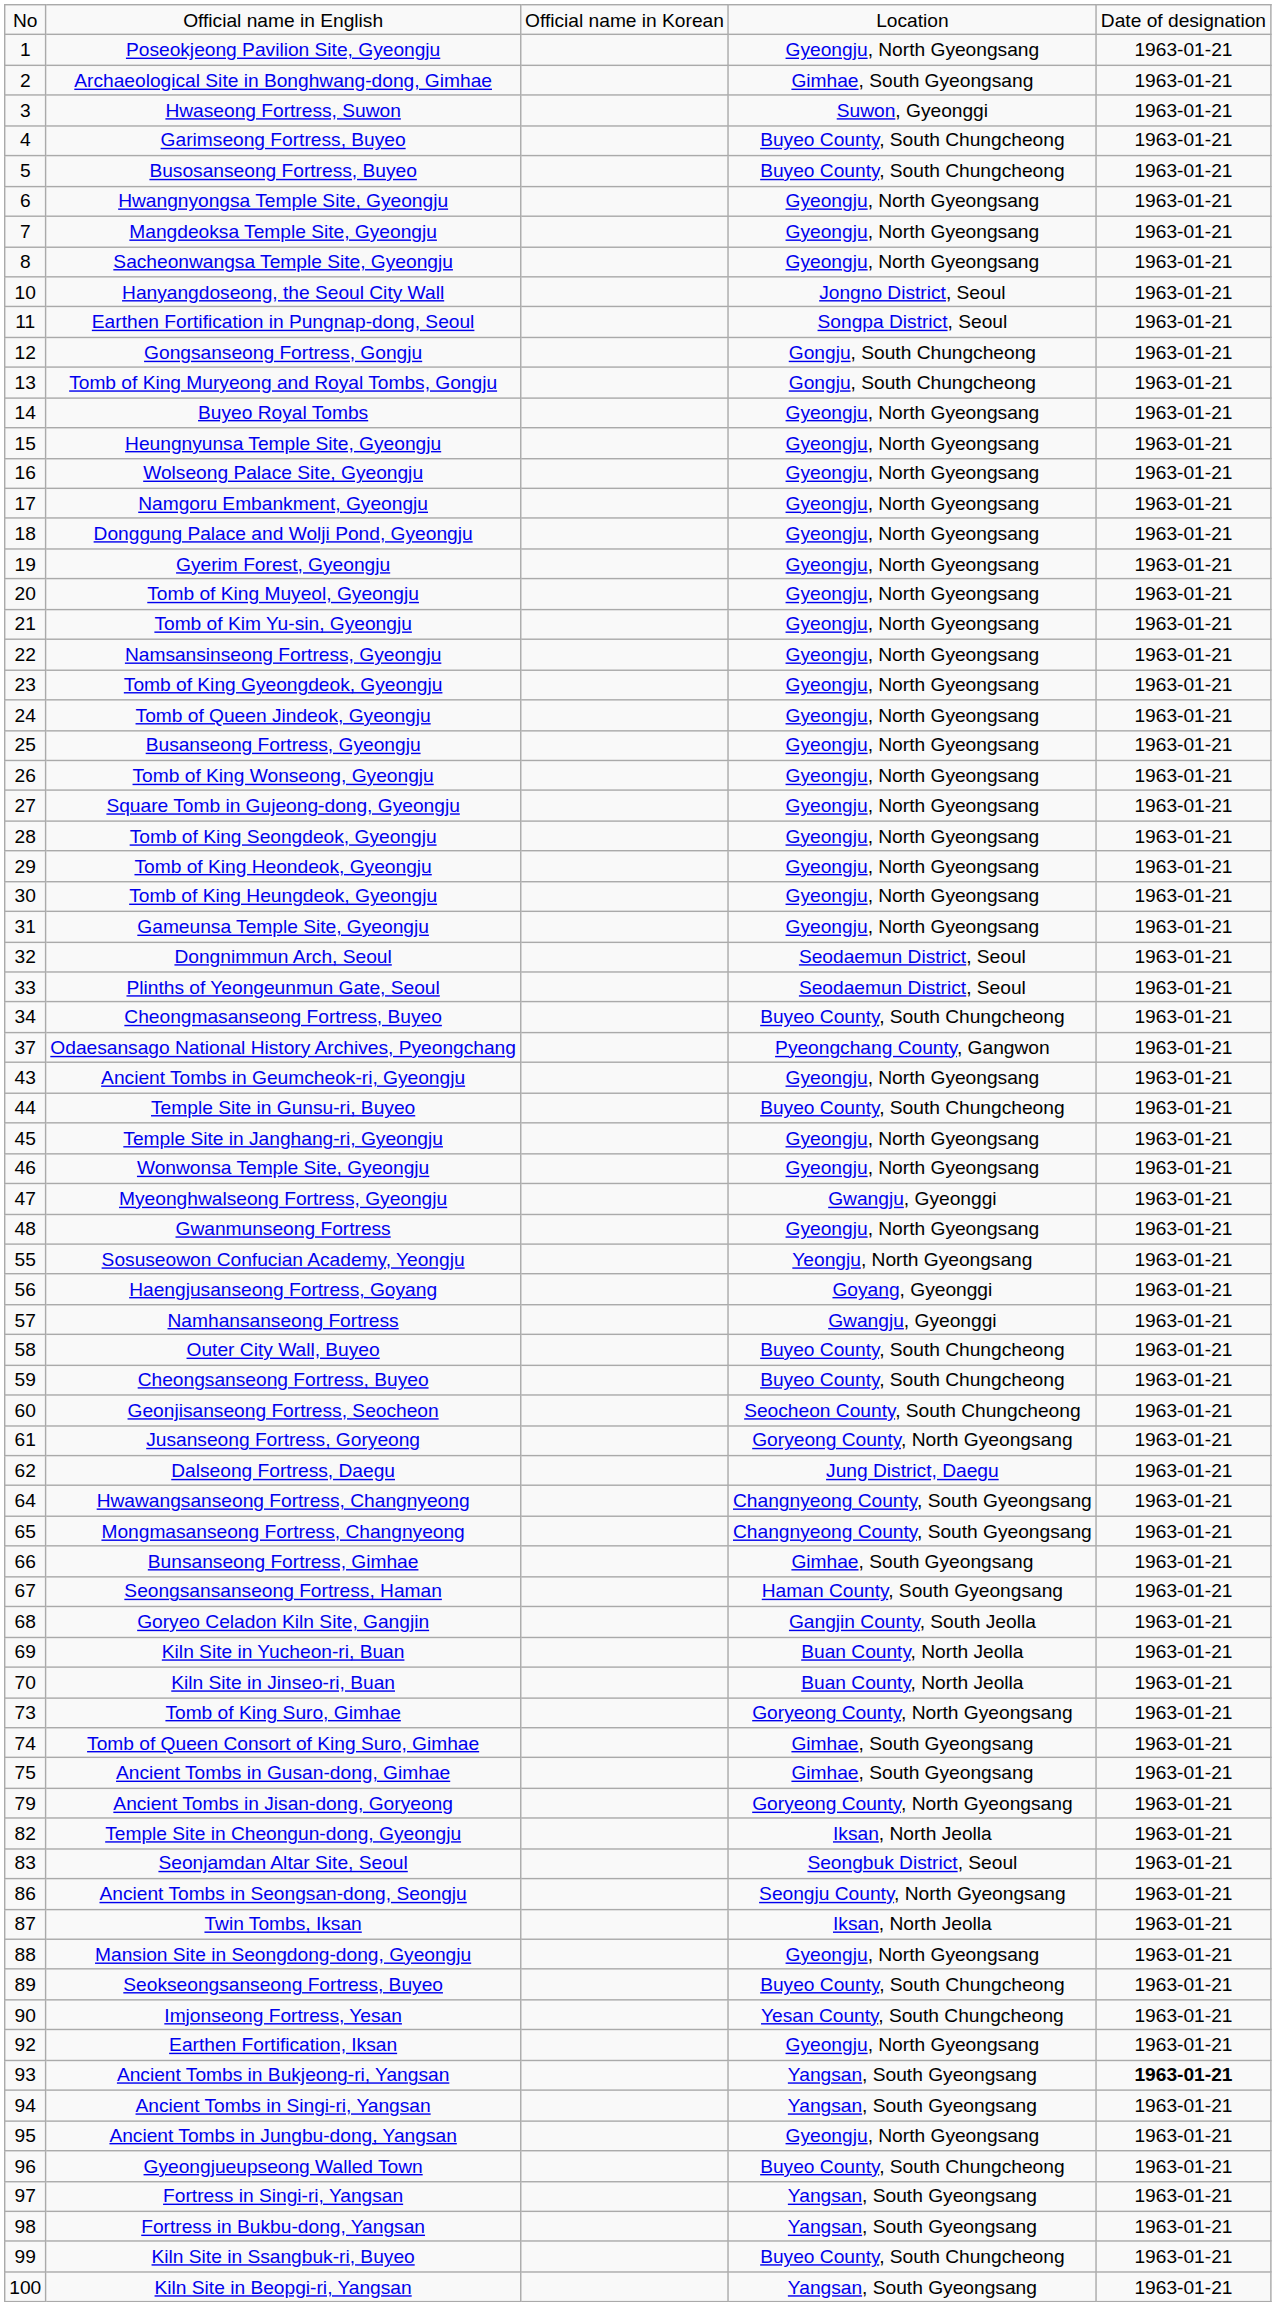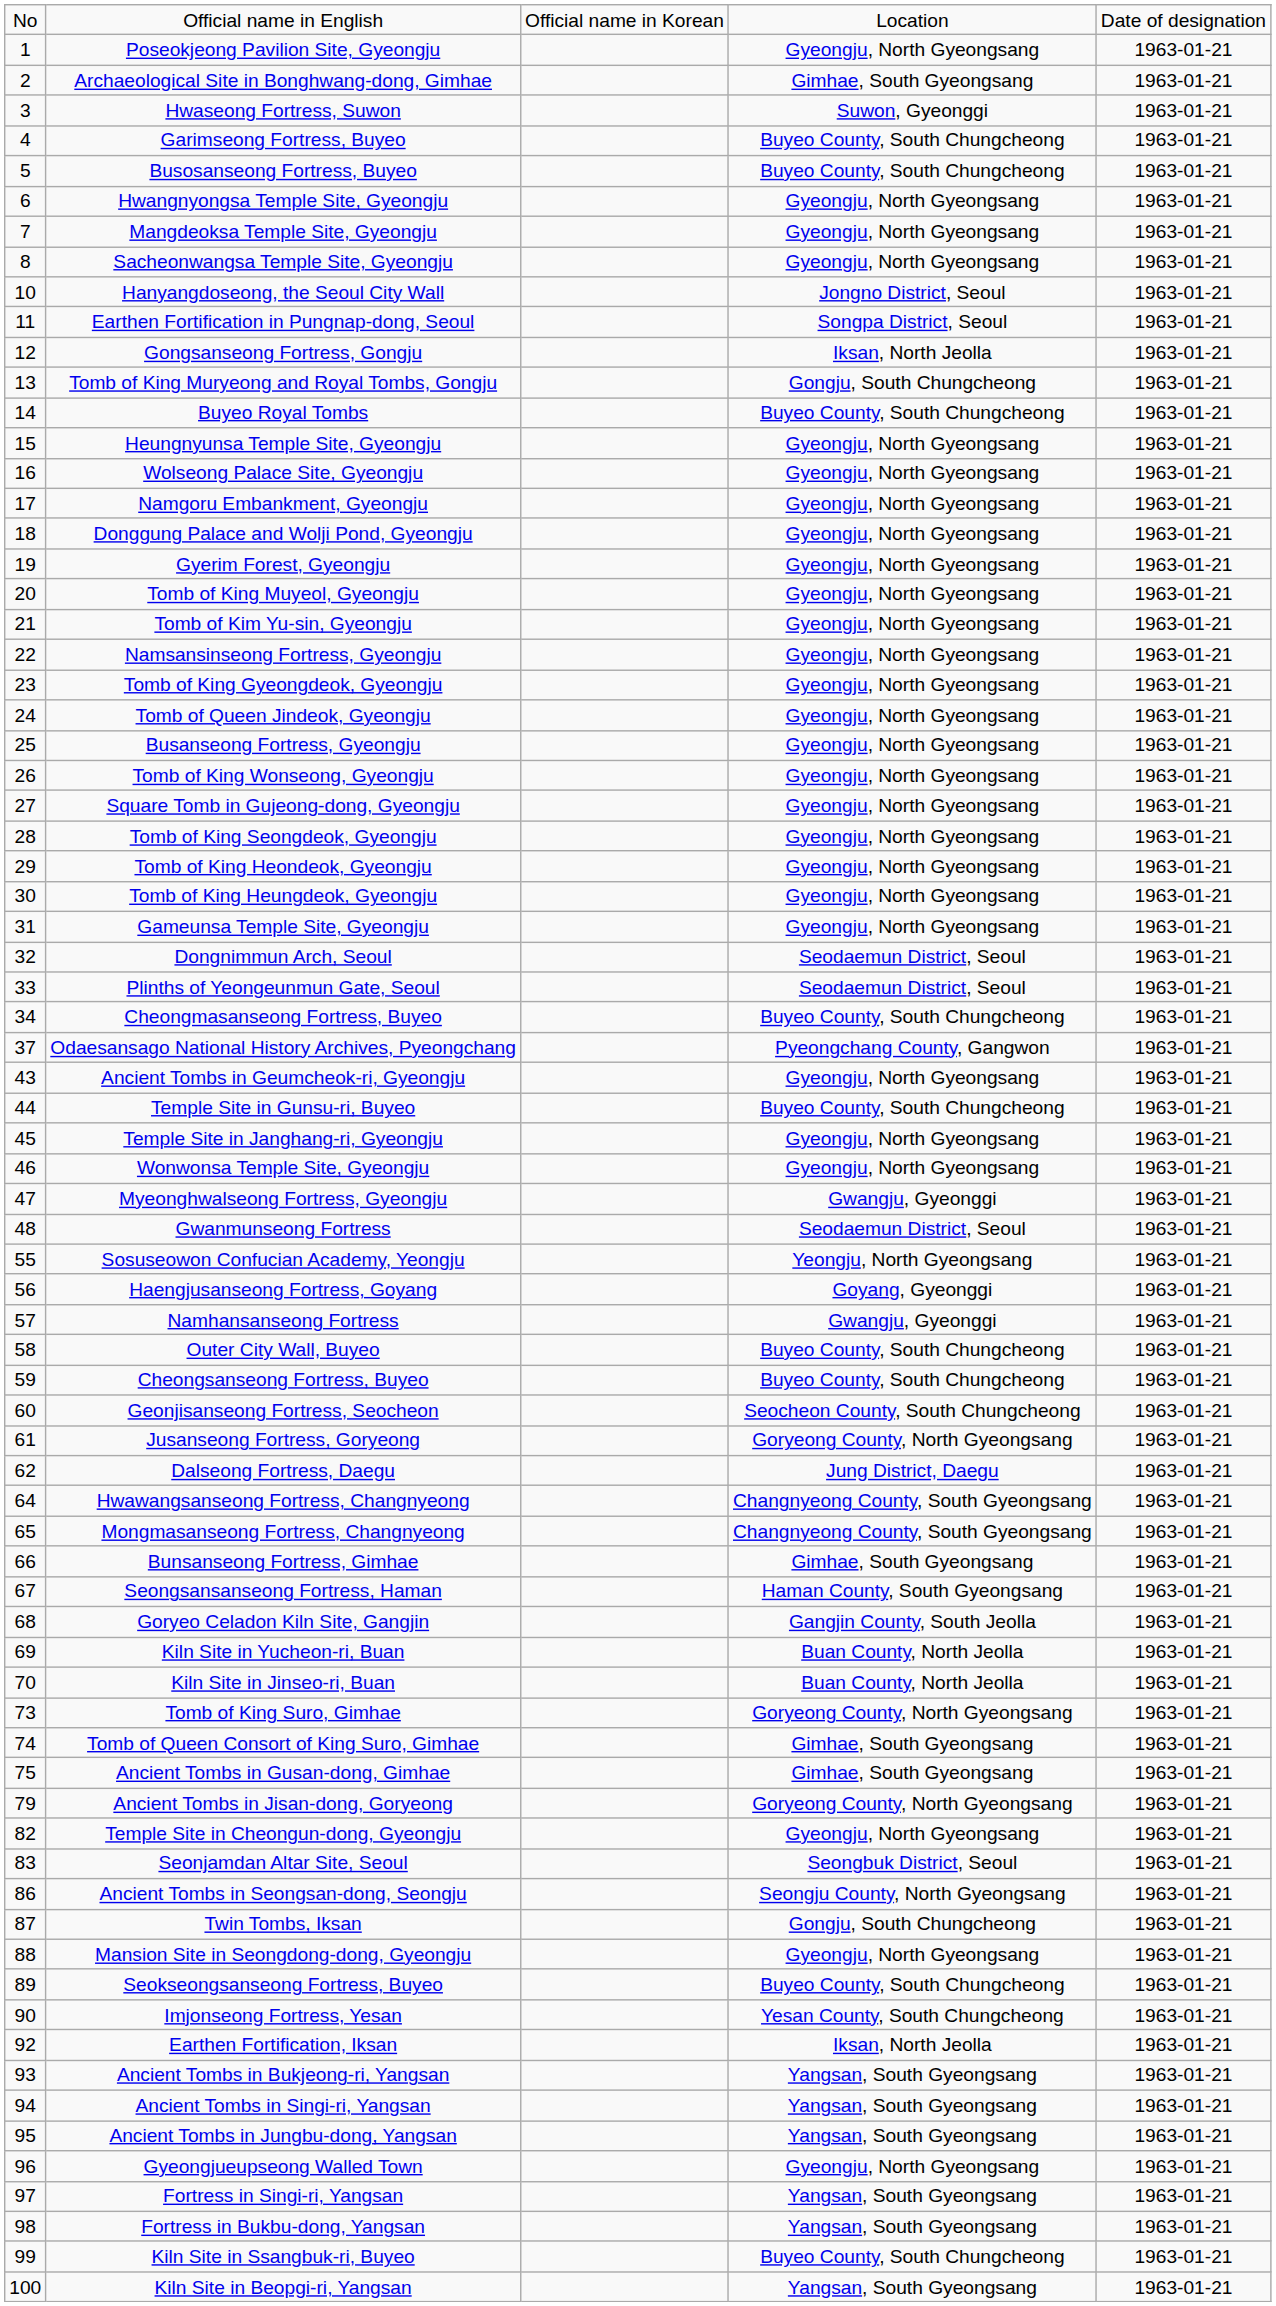Gongsanseong Fortress, Gongju | column 4: Gongju, South Chungcheong -> Iksan, North Jeolla
Buyeo Royal Tombs | column 4: Gyeongju, North Gyeongsang -> Buyeo County, South Chungcheong
Gwanmunseong Fortress | column 4: Gyeongju, North Gyeongsang -> Seodaemun District, Seoul
Temple Site in Cheongun-dong, Gyeongju | column 4: Iksan, North Jeolla -> Gyeongju, North Gyeongsang
Twin Tombs, Iksan | column 4: Iksan, North Jeolla -> Gongju, South Chungcheong
Earthen Fortification, Iksan | column 4: Gyeongju, North Gyeongsang -> Iksan, North Jeolla
Ancient Tombs in Bukjeong-ri, Yangsan | column 5: bold -> normal
Ancient Tombs in Jungbu-dong, Yangsan | column 4: Gyeongju, North Gyeongsang -> Yangsan, South Gyeongsang
Gyeongjueupseong Walled Town | column 4: Buyeo County, South Chungcheong -> Gyeongju, North Gyeongsang
